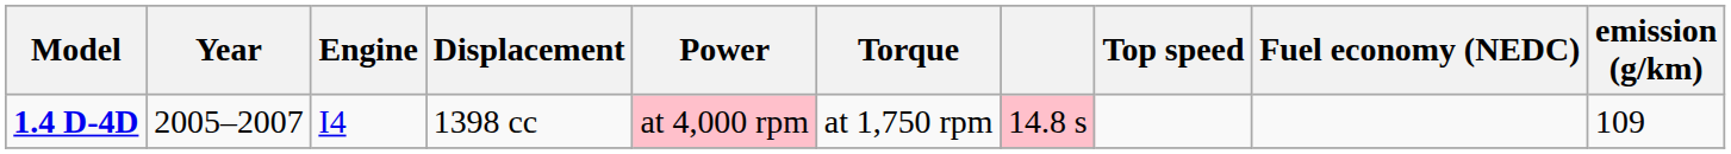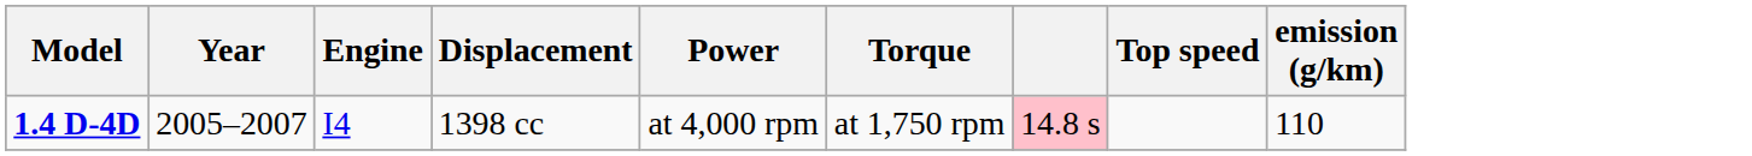- column: Fuel economy (NEDC)
1.4 D-4D | Power: pink background -> no background
1.4 D-4D | emission (g/km): 109 -> 110
